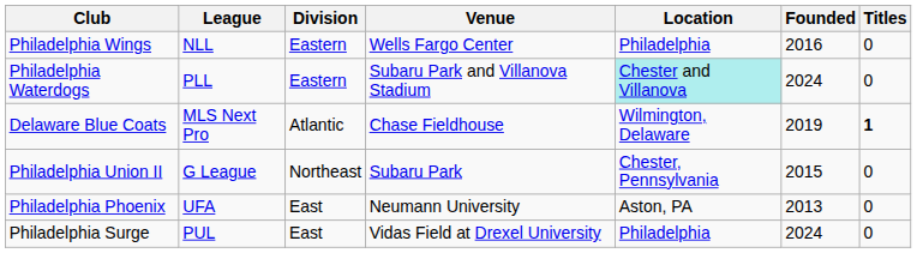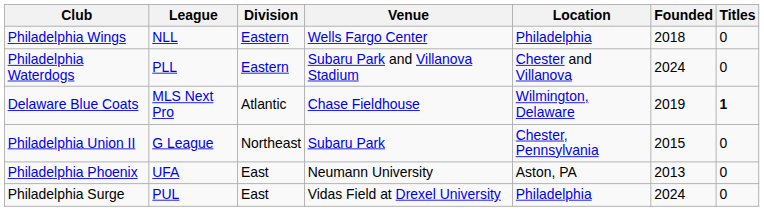Philadelphia Wings | Founded: 2016 -> 2018
Philadelphia Waterdogs | Location: paleturquoise background -> no background
